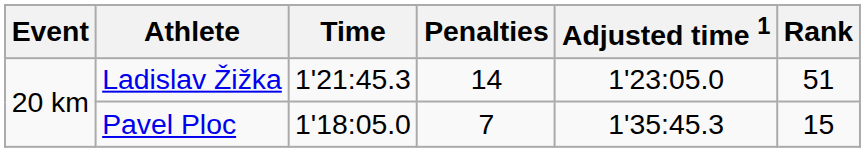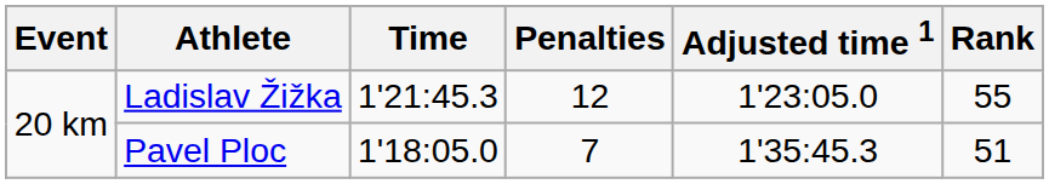Ladislav Žižka | Penalties: 14 -> 12
Ladislav Žižka | Rank: 51 -> 55
Pavel Ploc | Rank: 15 -> 51
